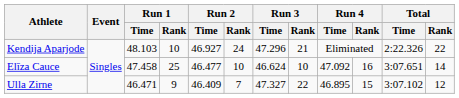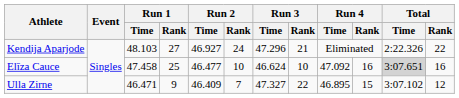Kendija Aparjode | Run 1 / Rank: 10 -> 27
Elīza Cauce | Total / Time: no background -> lightgrey background
Elīza Cauce | Total / Rank: 14 -> 16
